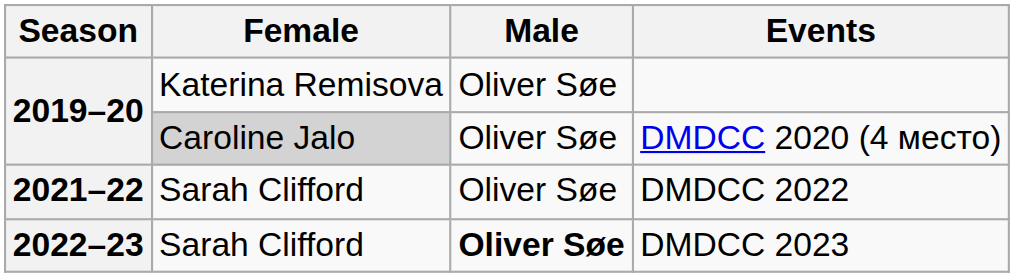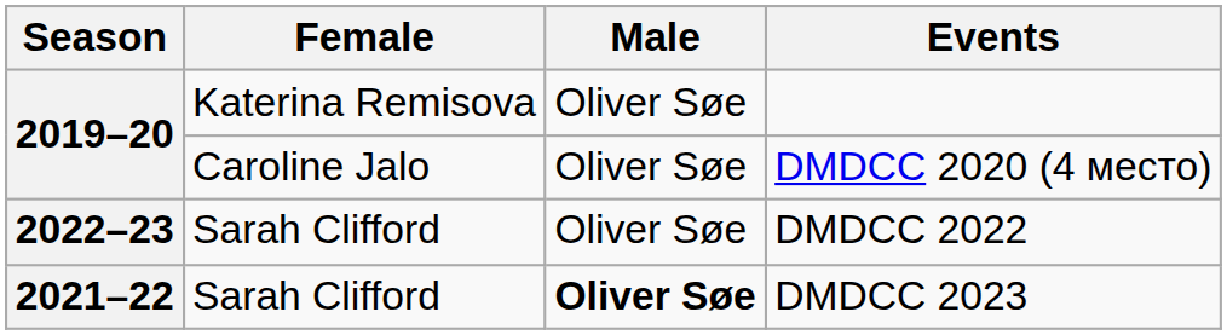DMDCC 2020 (4 место) | Female: lightgrey background -> no background
DMDCC 2022 | Season: 2021–22 -> 2022–23
DMDCC 2023 | Season: 2022–23 -> 2021–22
